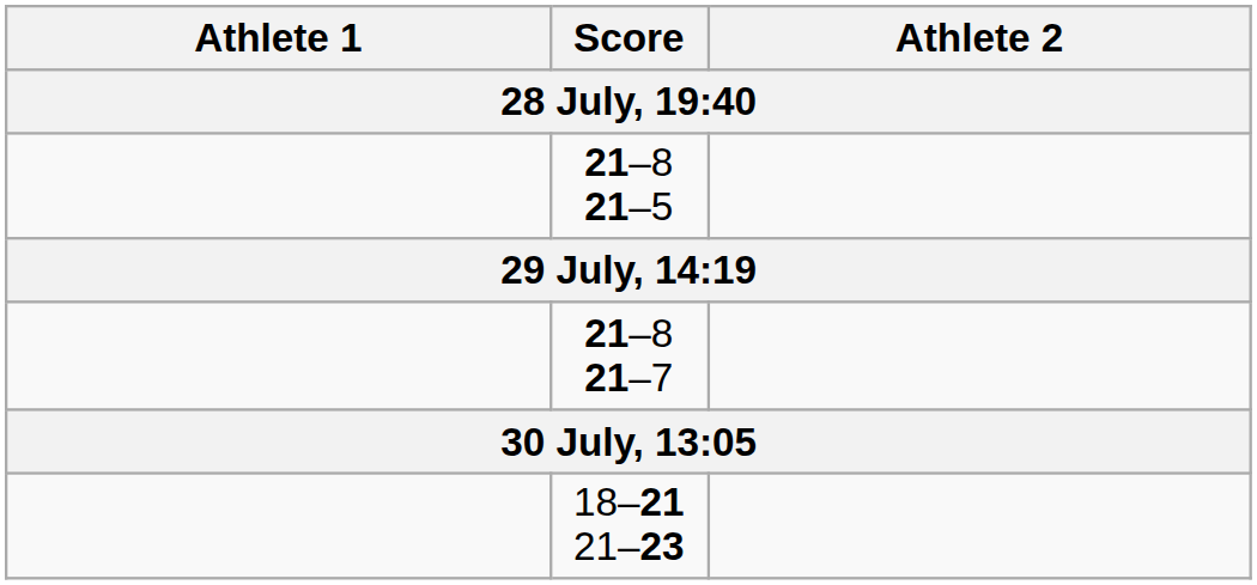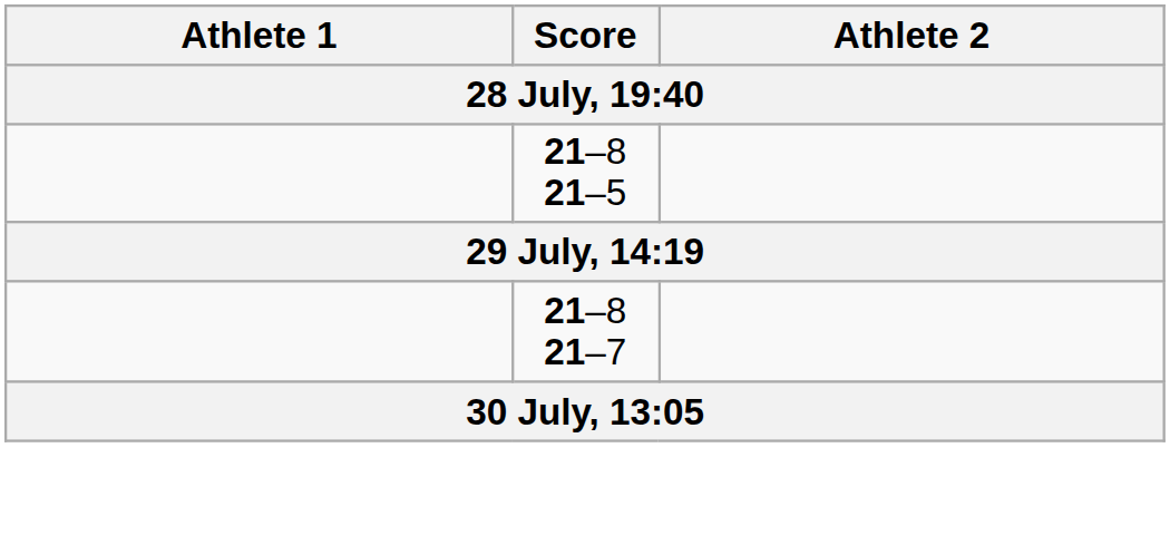- row: 18–21 21–23
